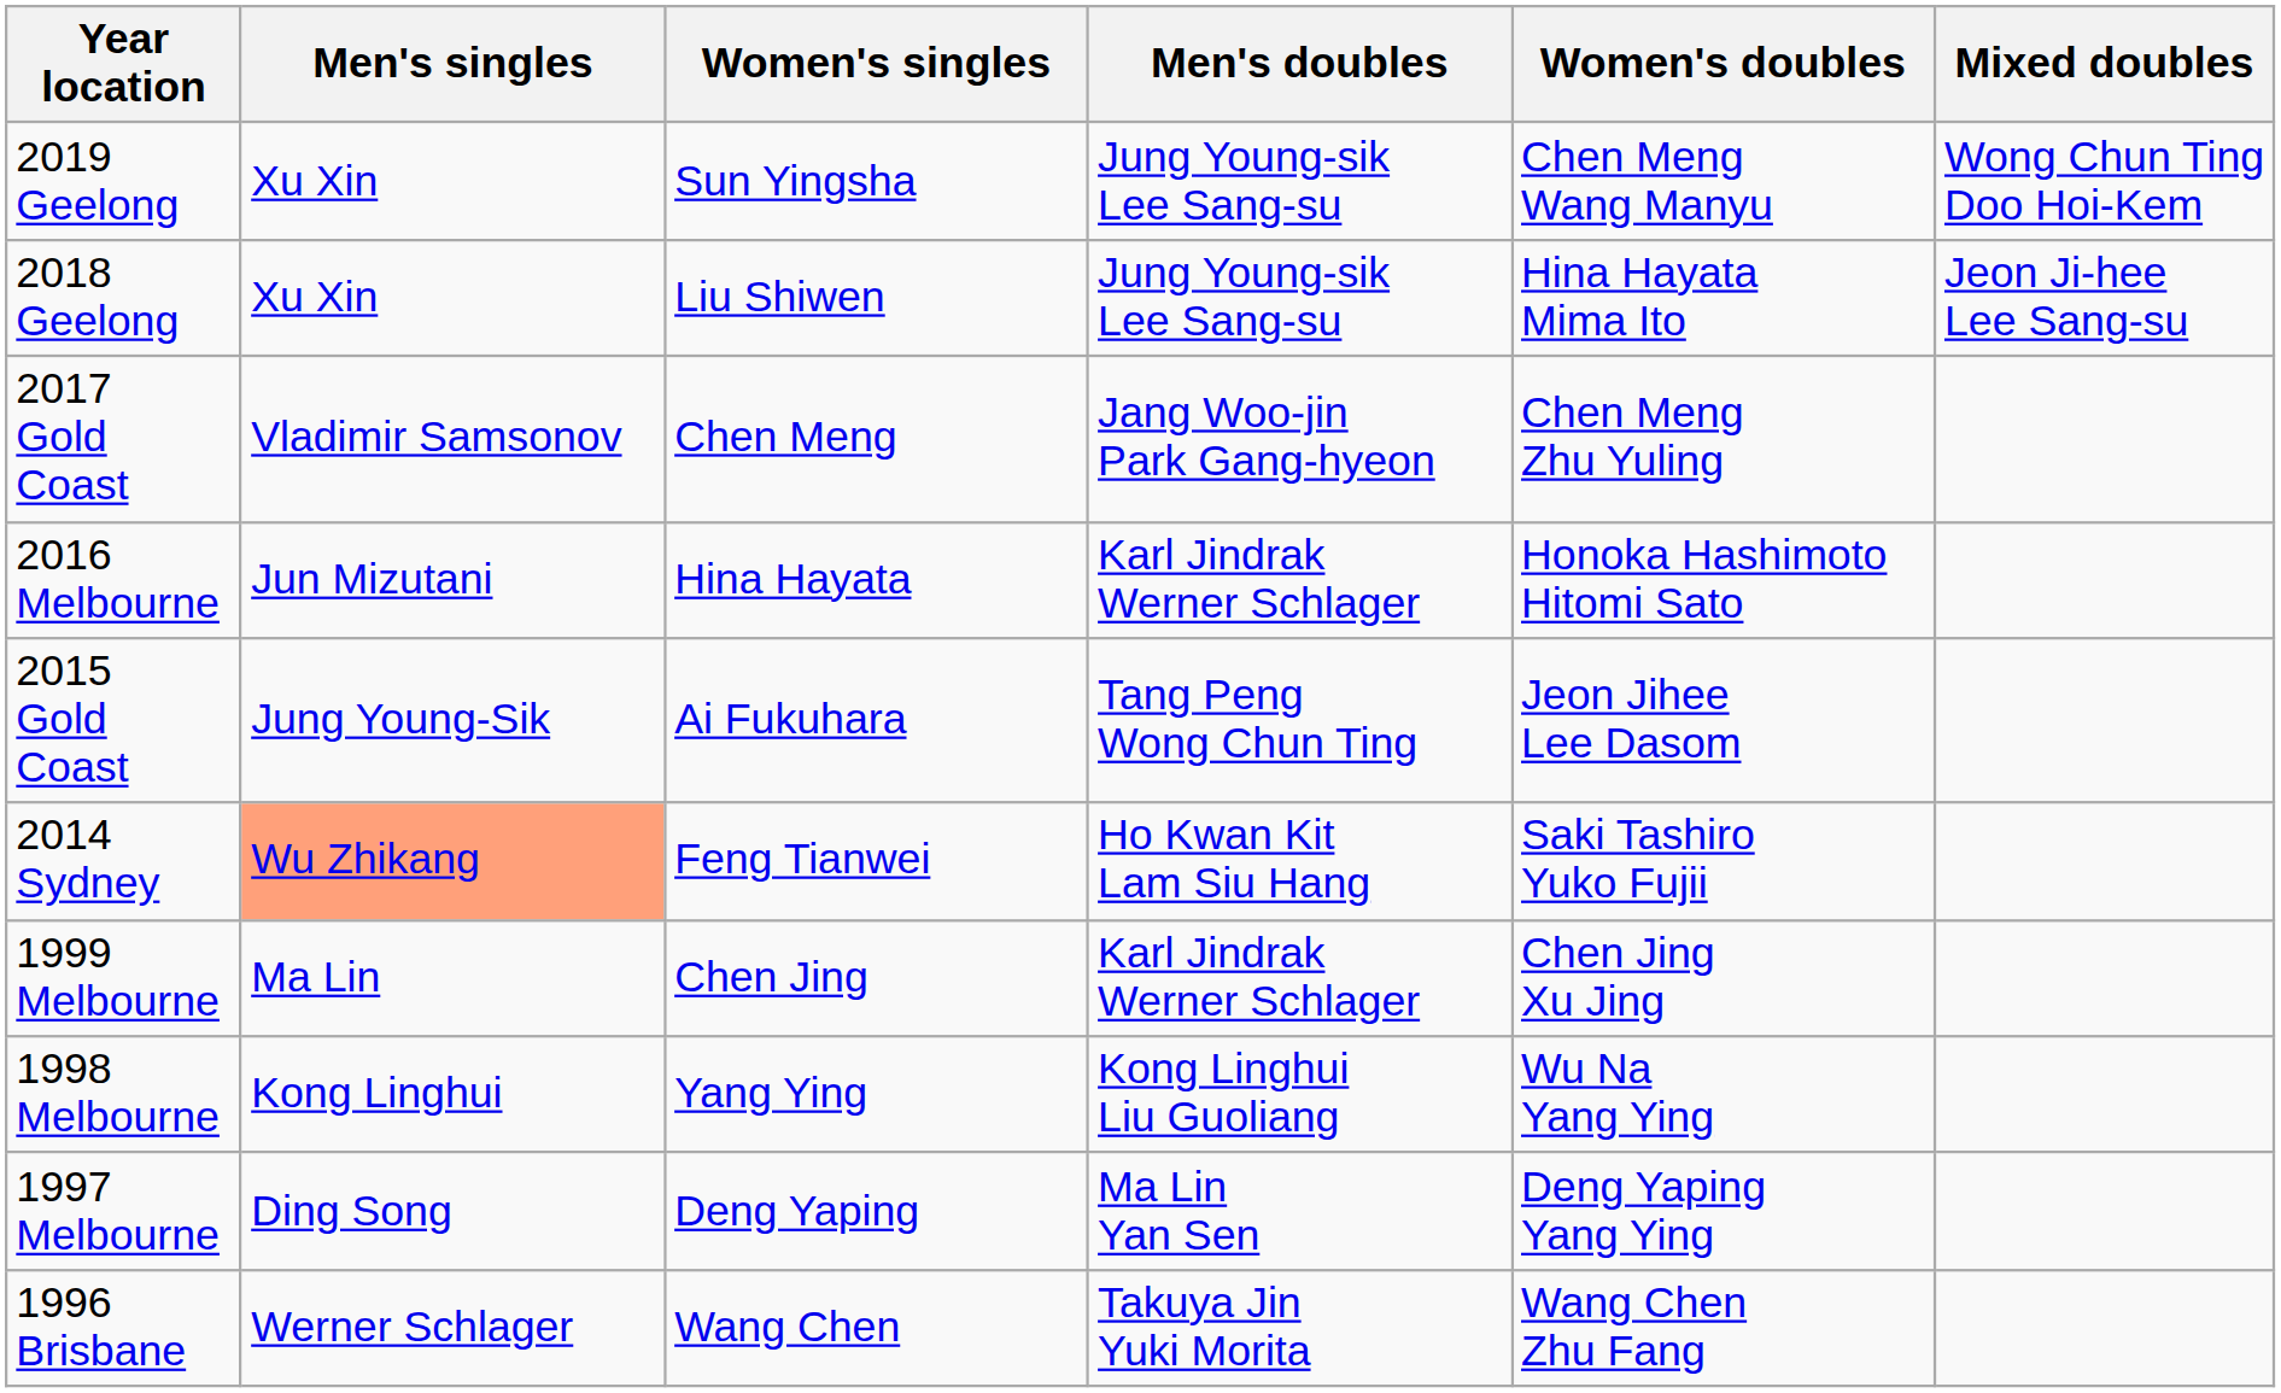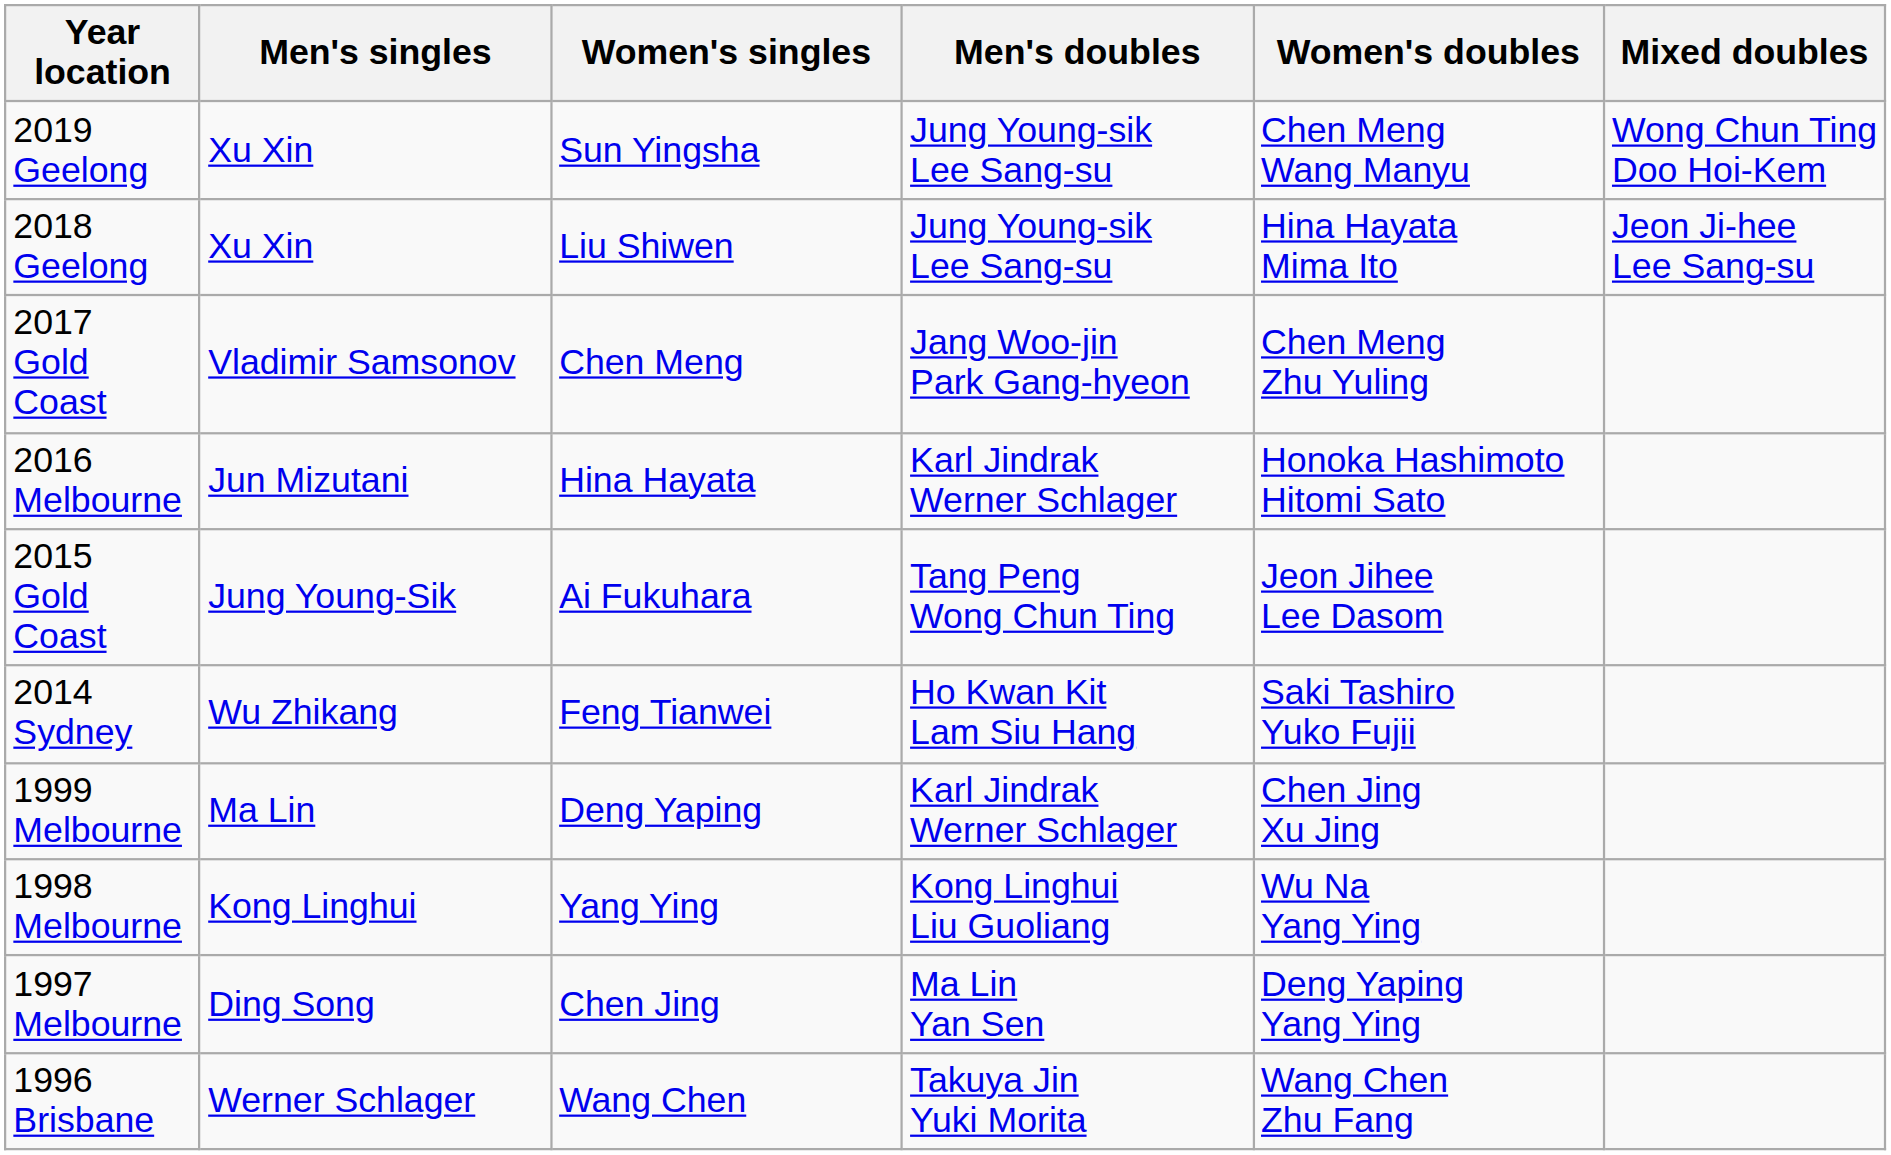2014 Sydney | Men's singles: lightsalmon background -> no background
1999 Melbourne | Women's singles: Chen Jing -> Deng Yaping
1997 Melbourne | Women's singles: Deng Yaping -> Chen Jing
